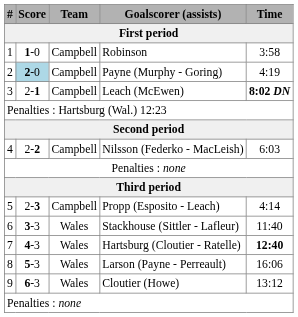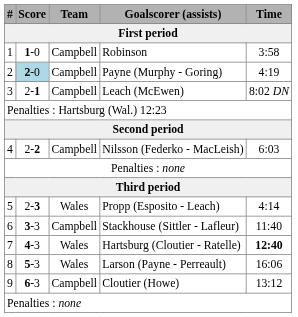Leach (McEwen) | Time: bold -> normal
Propp (Esposito - Leach) | Team: Campbell -> Wales
Stackhouse (Sittler - Lafleur) | Team: Wales -> Campbell
Cloutier (Howe) | Team: Wales -> Campbell
